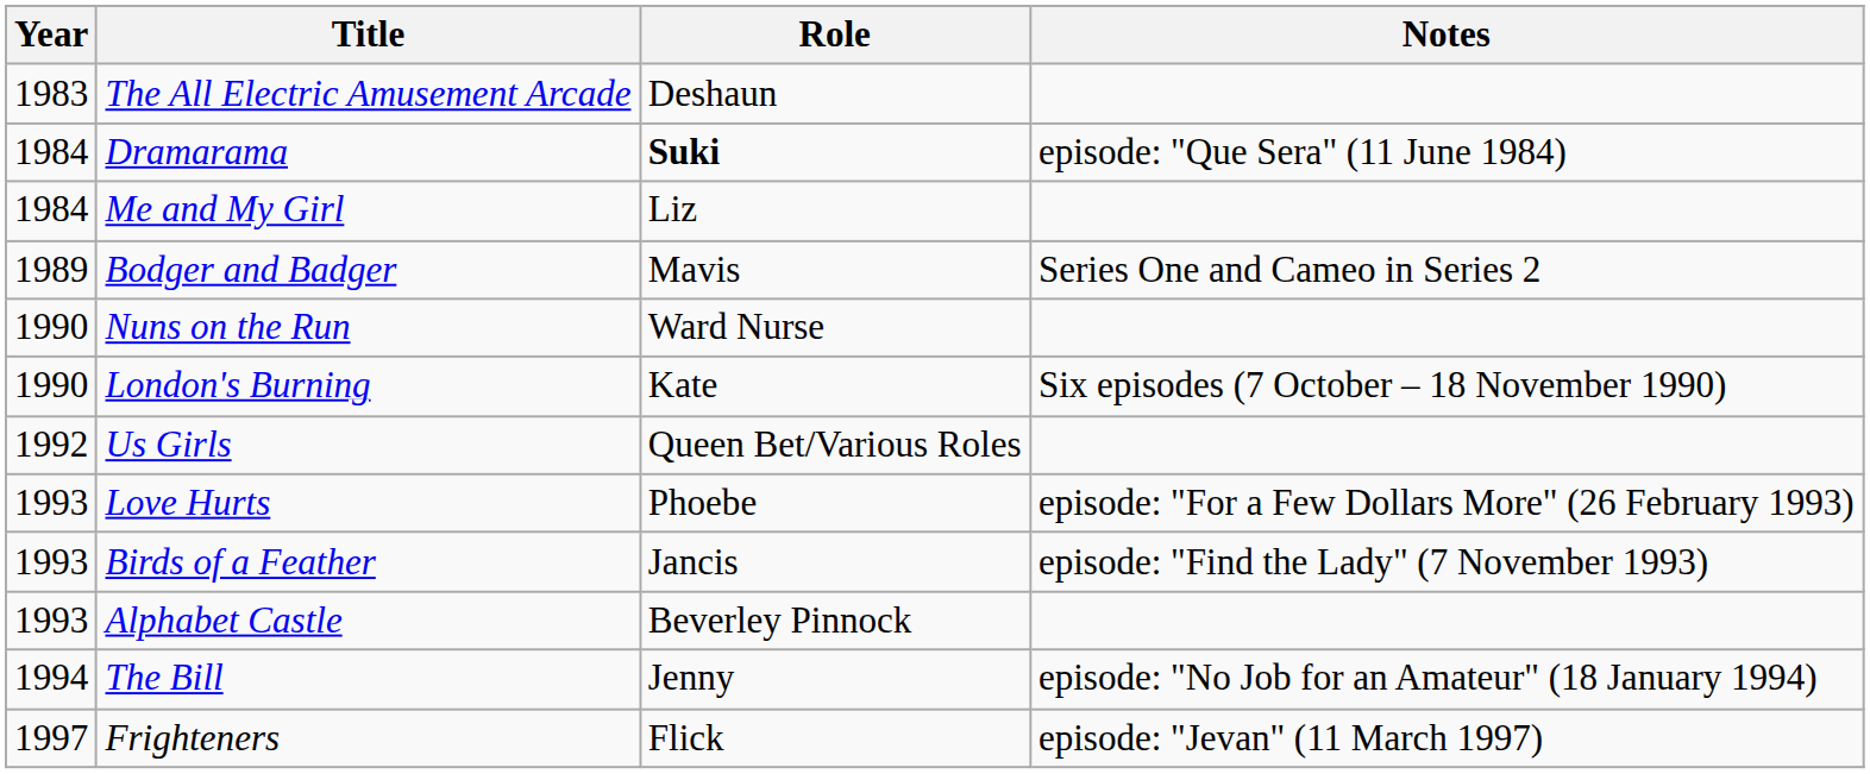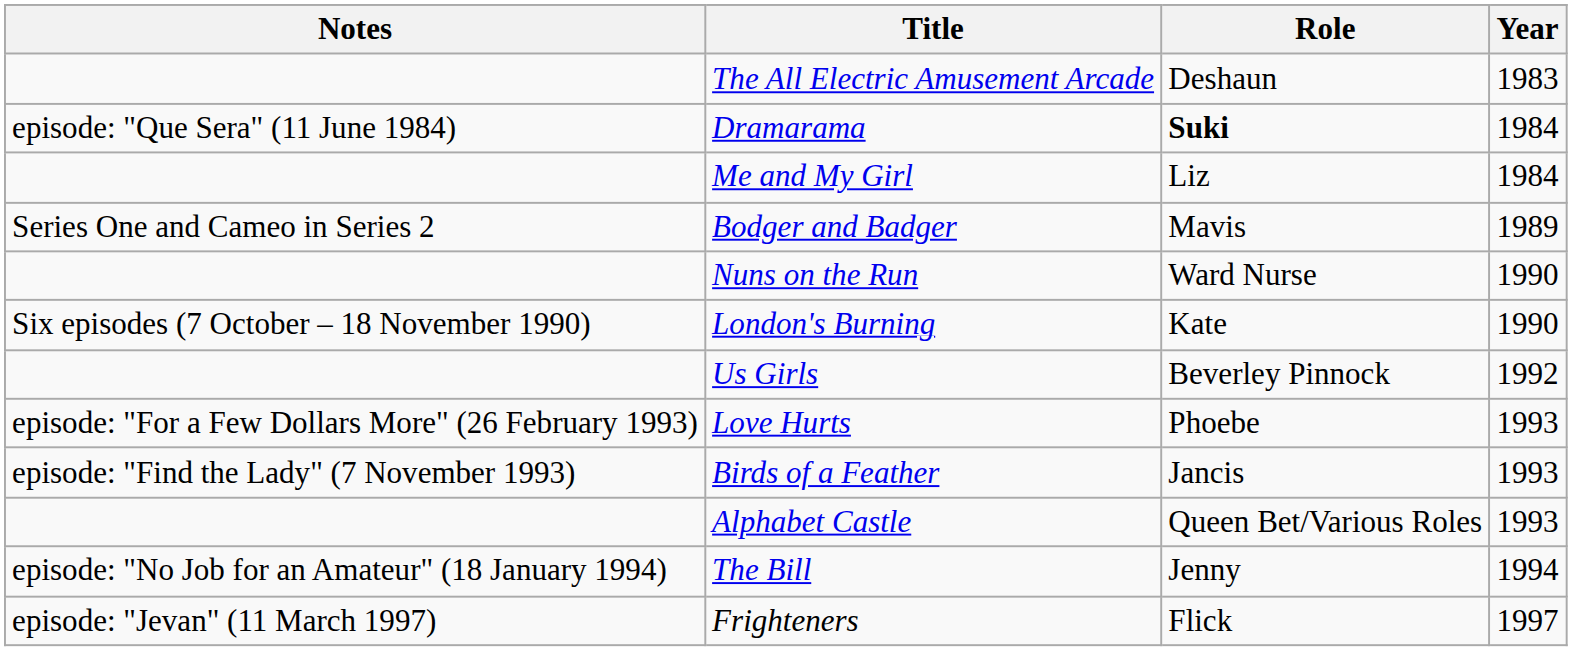columns swapped: Year <-> Notes
Us Girls | Role: Queen Bet/Various Roles -> Beverley Pinnock
Alphabet Castle | Role: Beverley Pinnock -> Queen Bet/Various Roles
